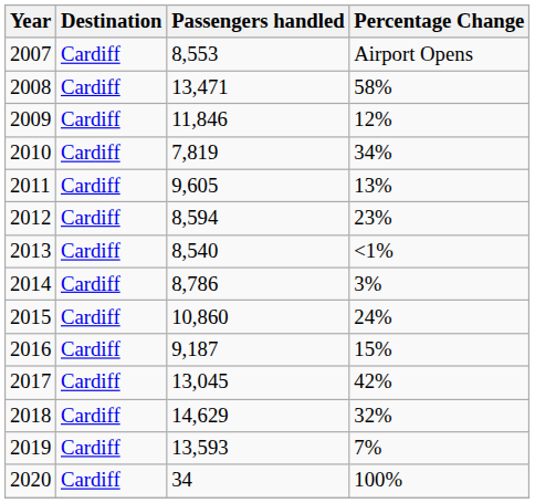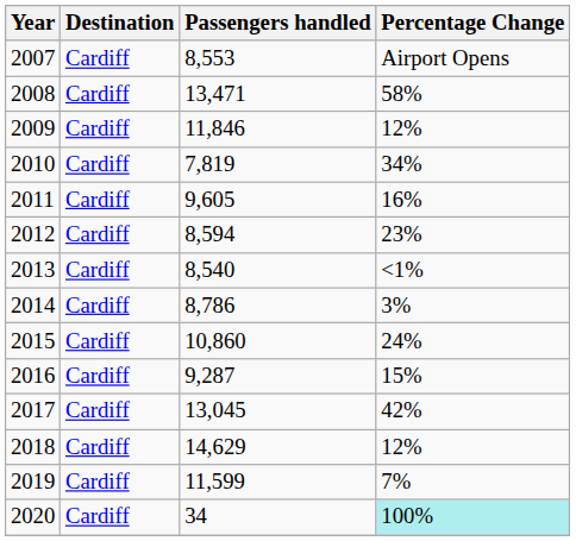2011 | Percentage Change: 13% -> 16%
2016 | Passengers handled: 9,187 -> 9,287
2018 | Percentage Change: 32% -> 12%
2019 | Passengers handled: 13,593 -> 11,599
2020 | Percentage Change: no background -> paleturquoise background
